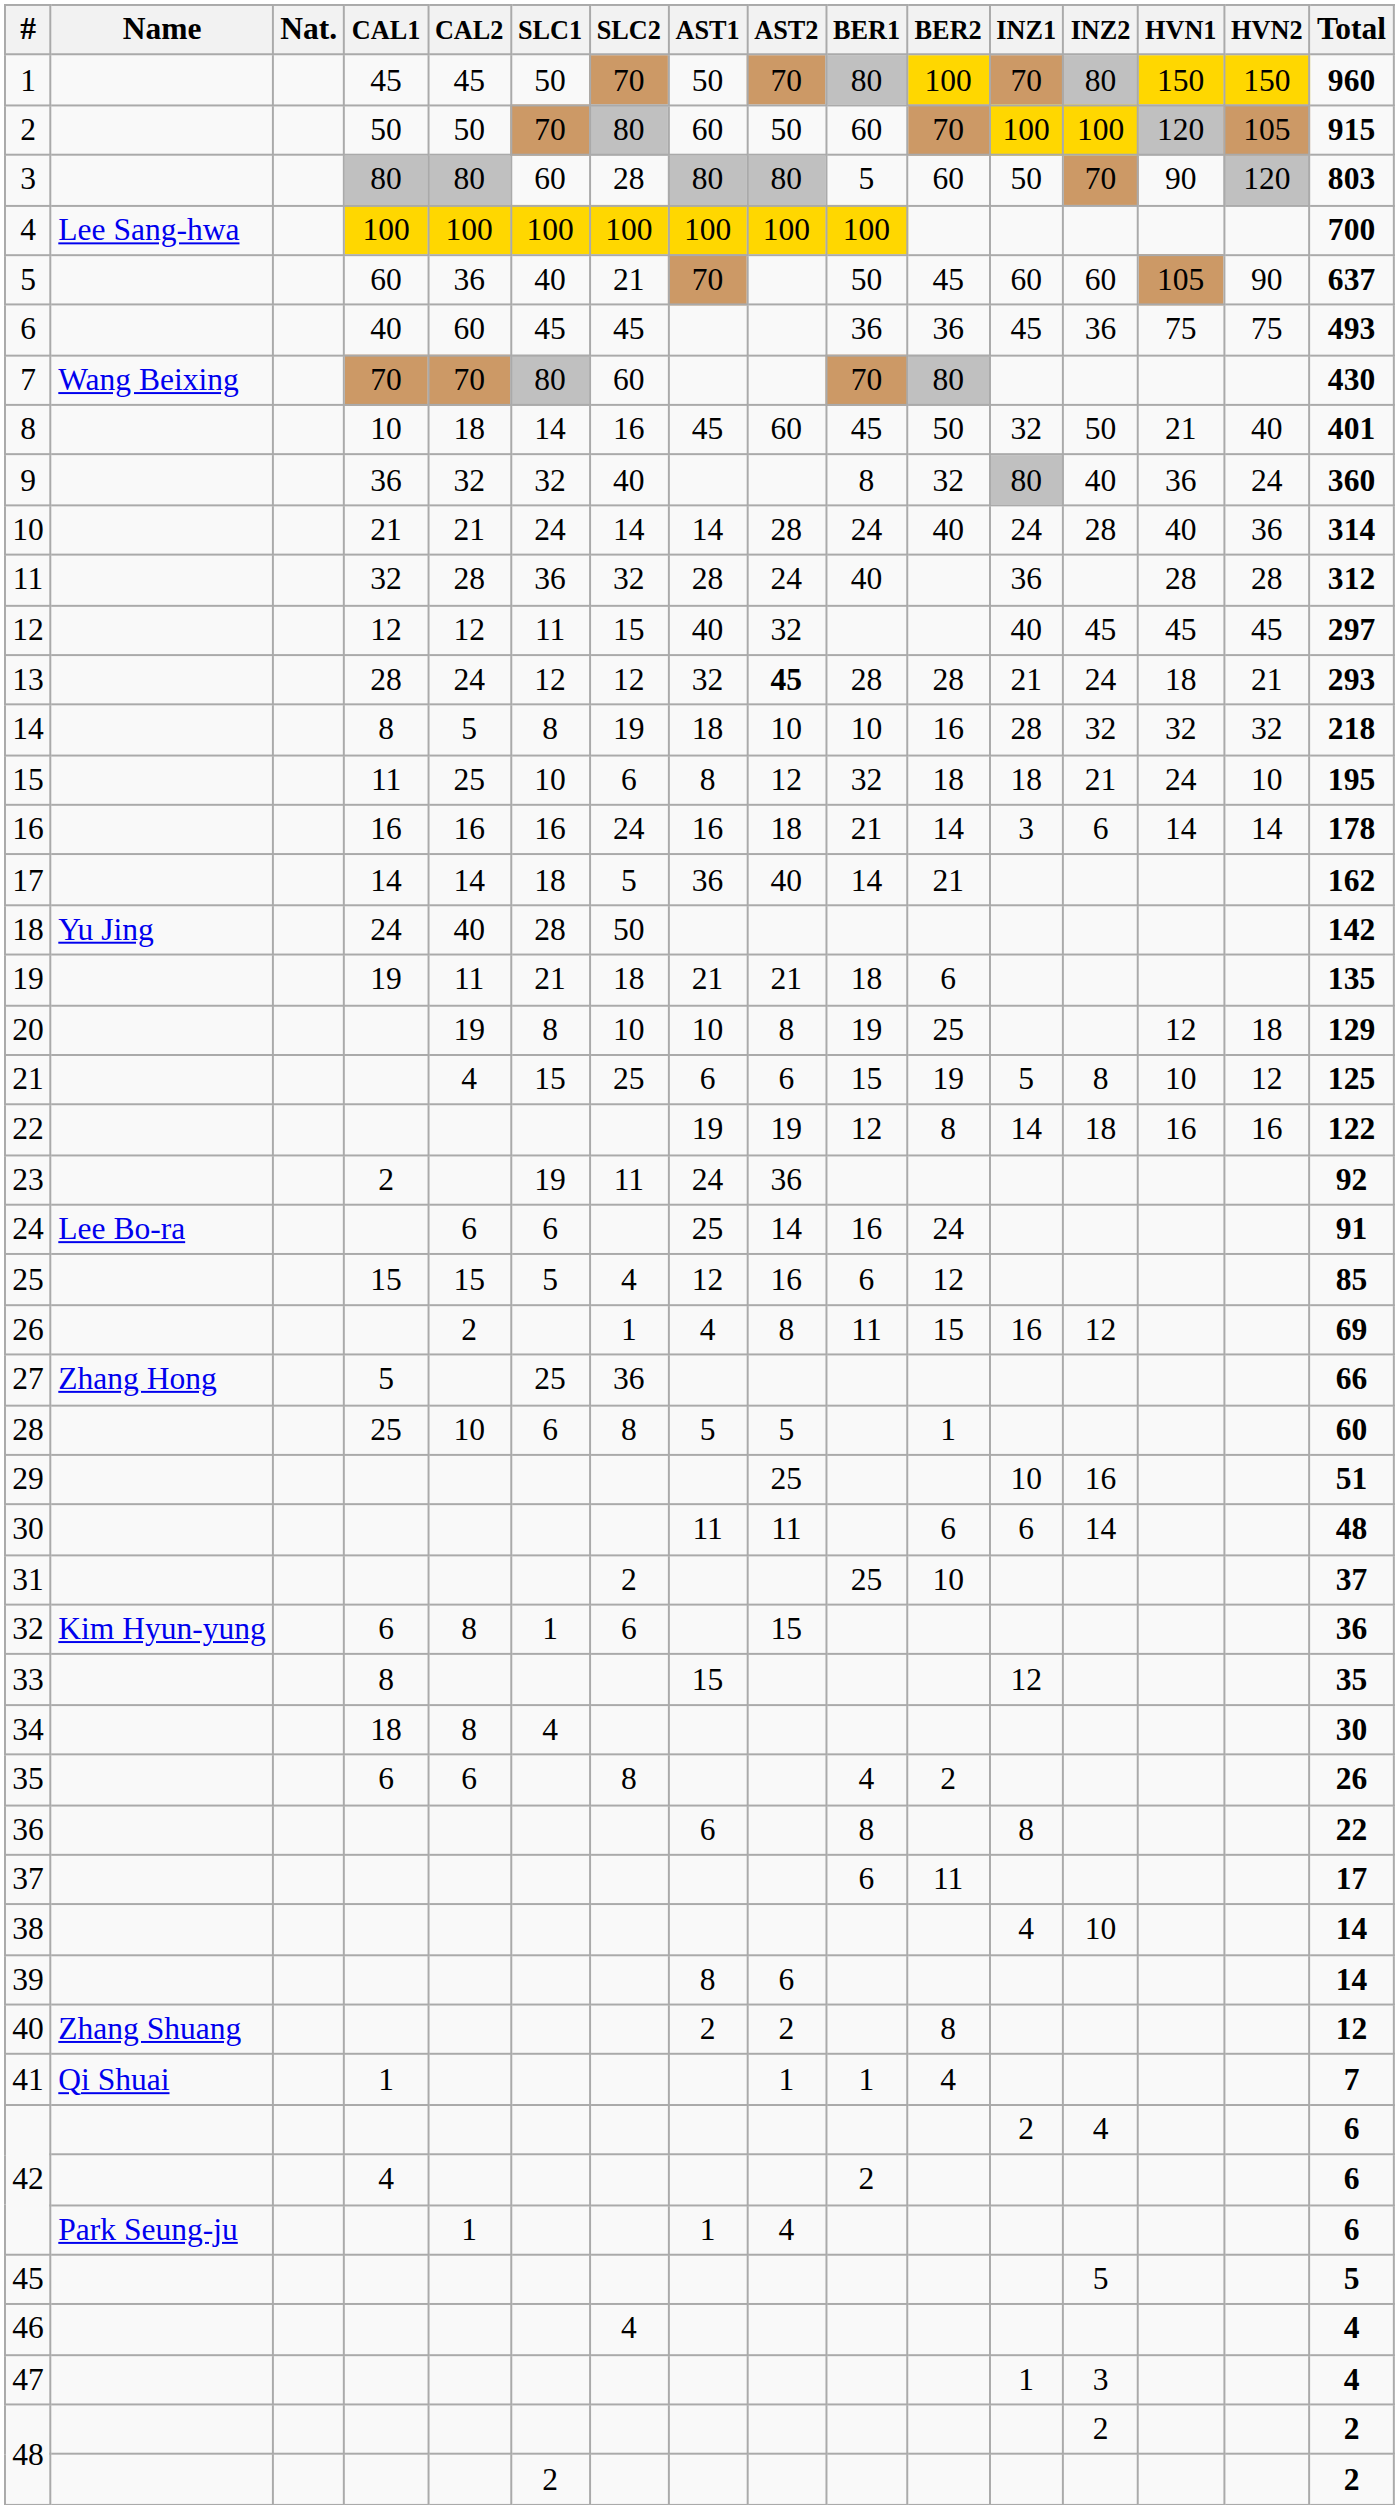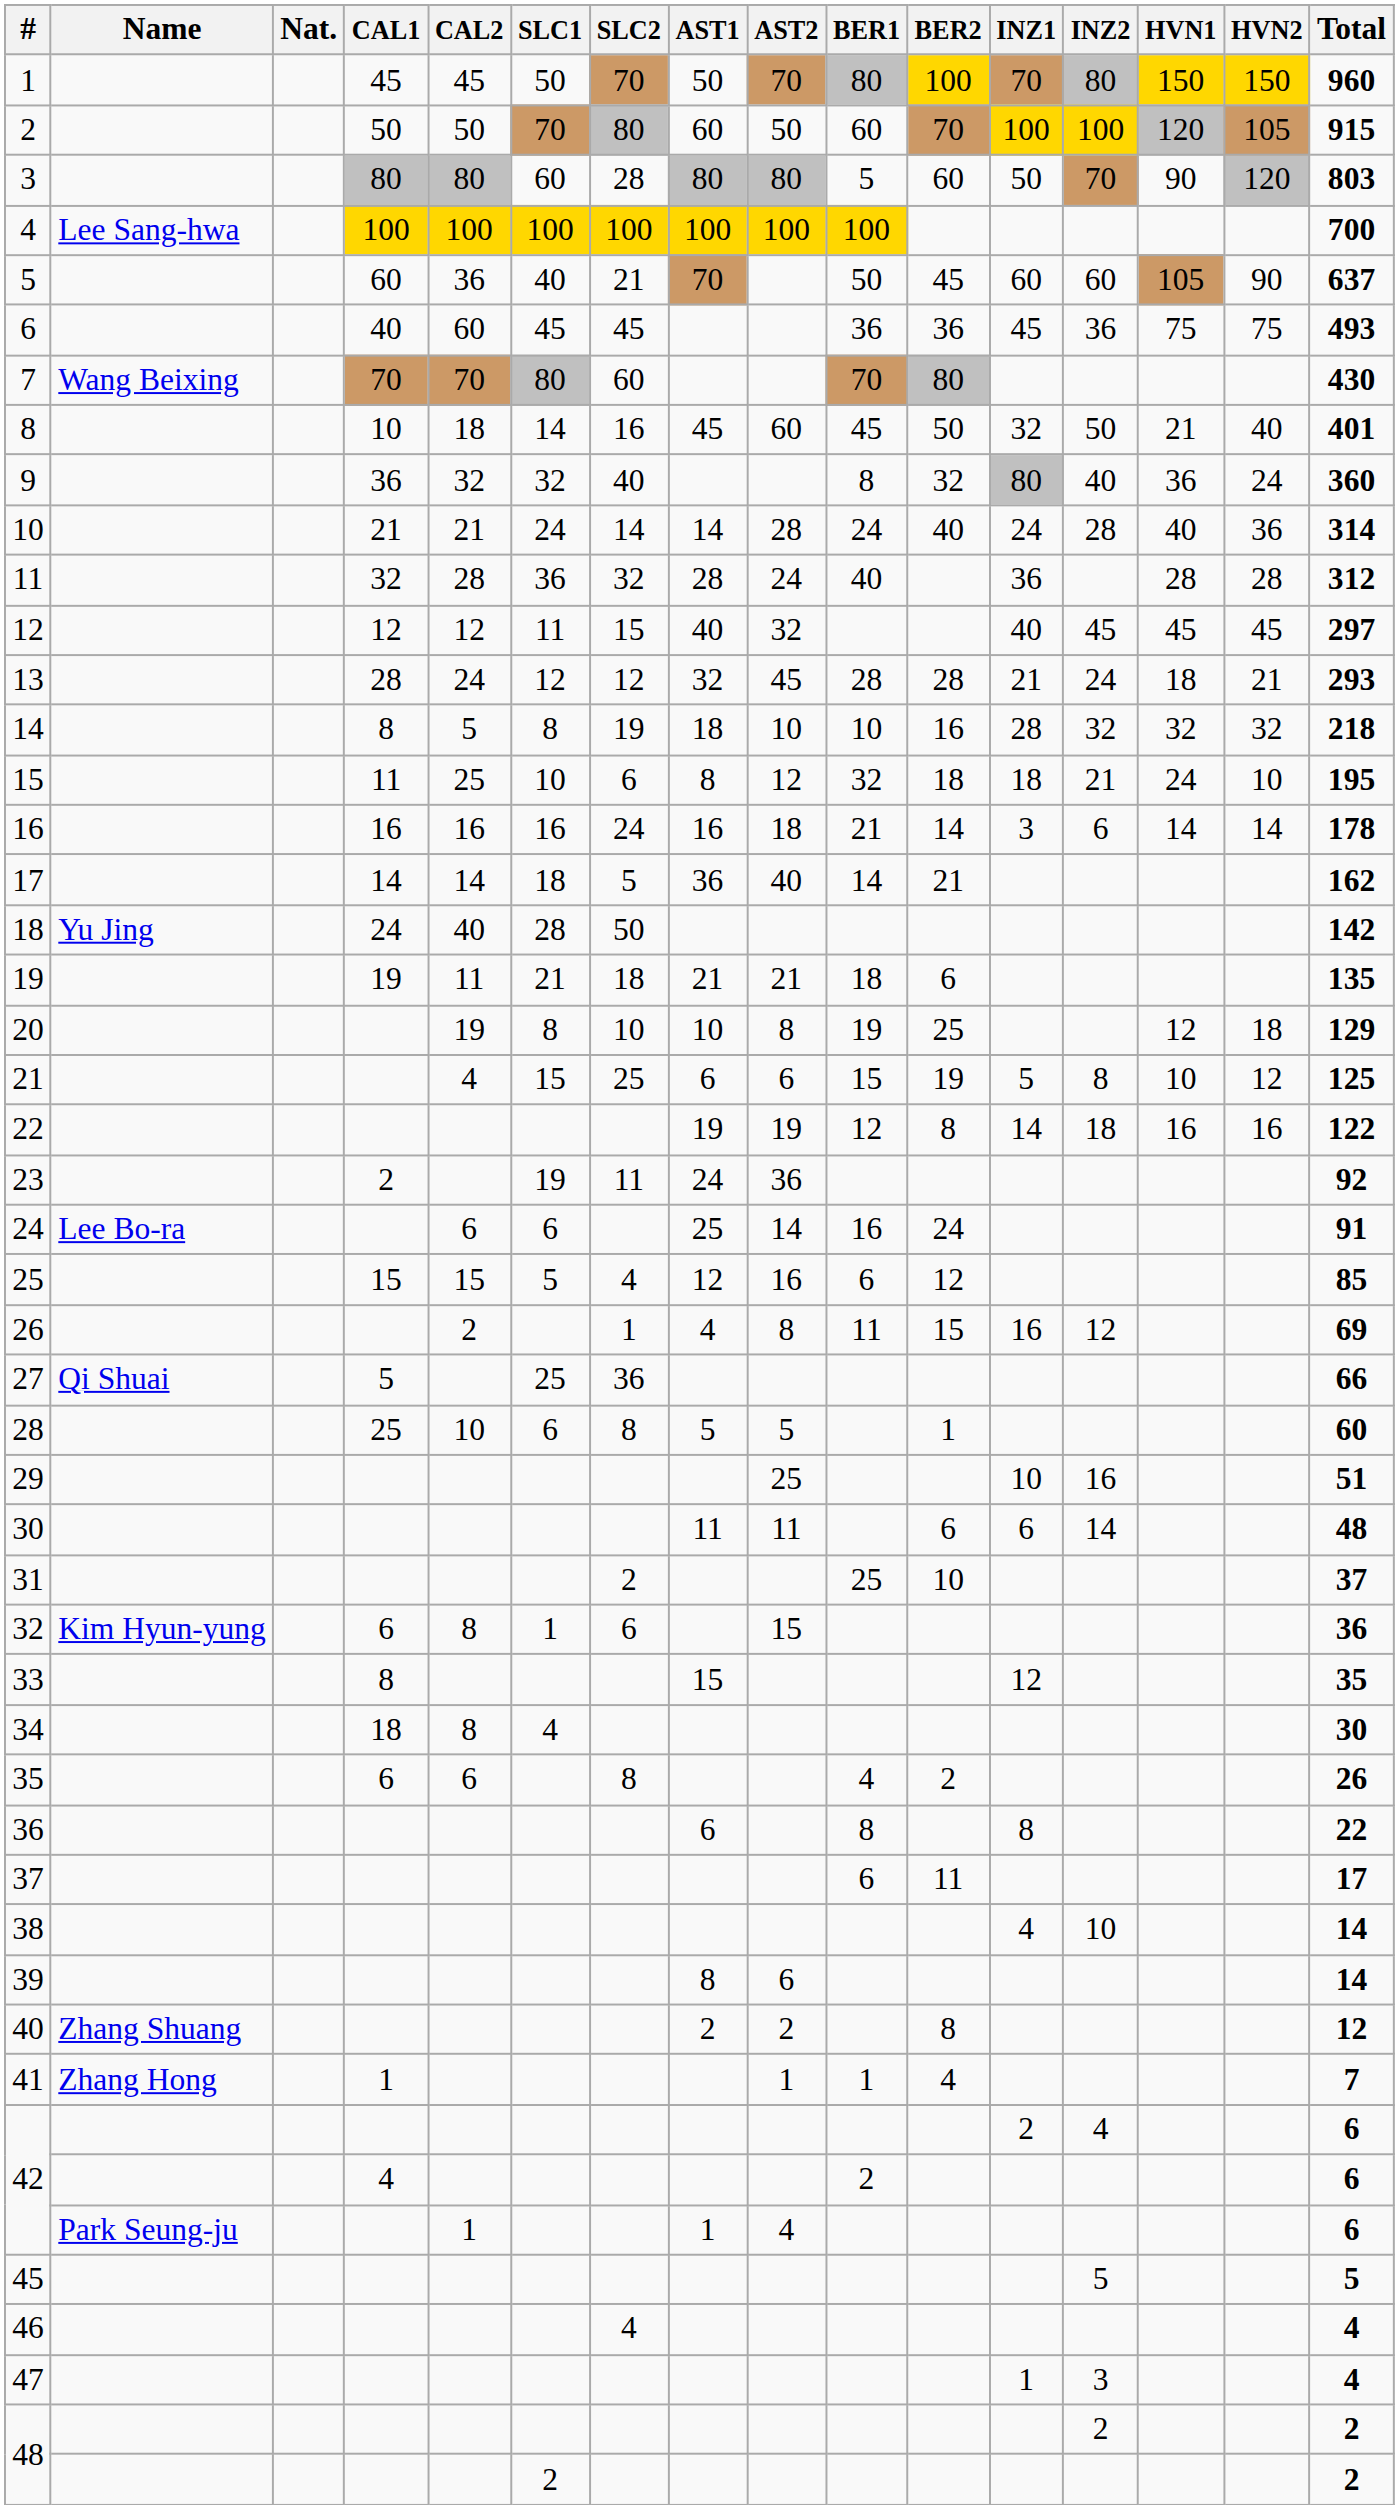13 | AST2: bold -> normal
27 | Name: Zhang Hong -> Qi Shuai
41 | Name: Qi Shuai -> Zhang Hong
